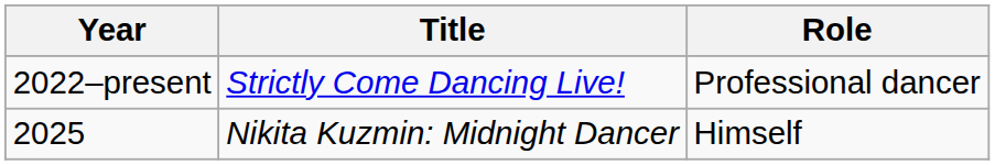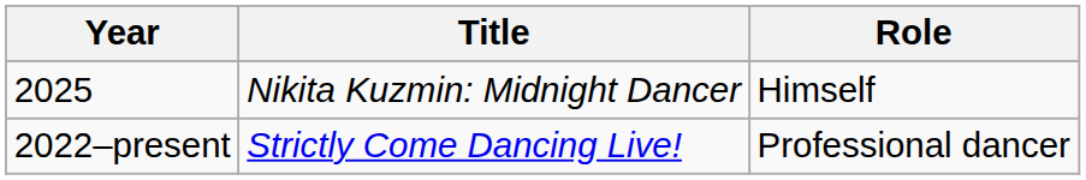rows swapped: 2022–present <-> 2025
